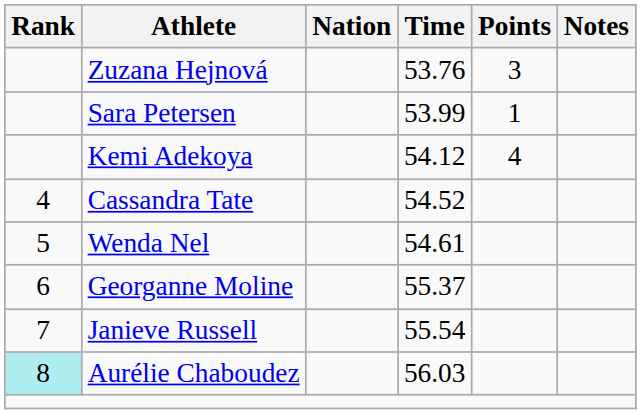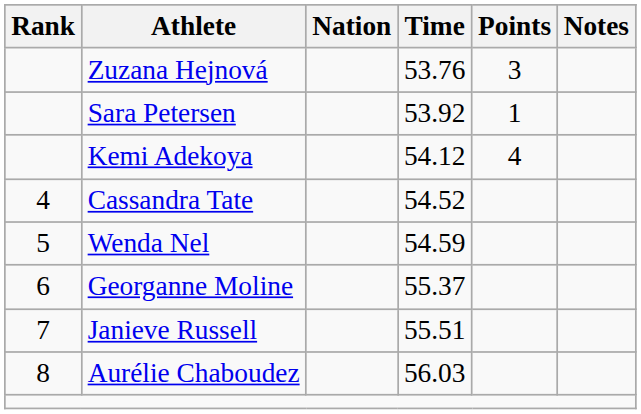Sara Petersen | Time: 53.99 -> 53.92
Wenda Nel | Time: 54.61 -> 54.59
Janieve Russell | Time: 55.54 -> 55.51
Aurélie Chaboudez | Rank: paleturquoise background -> no background
